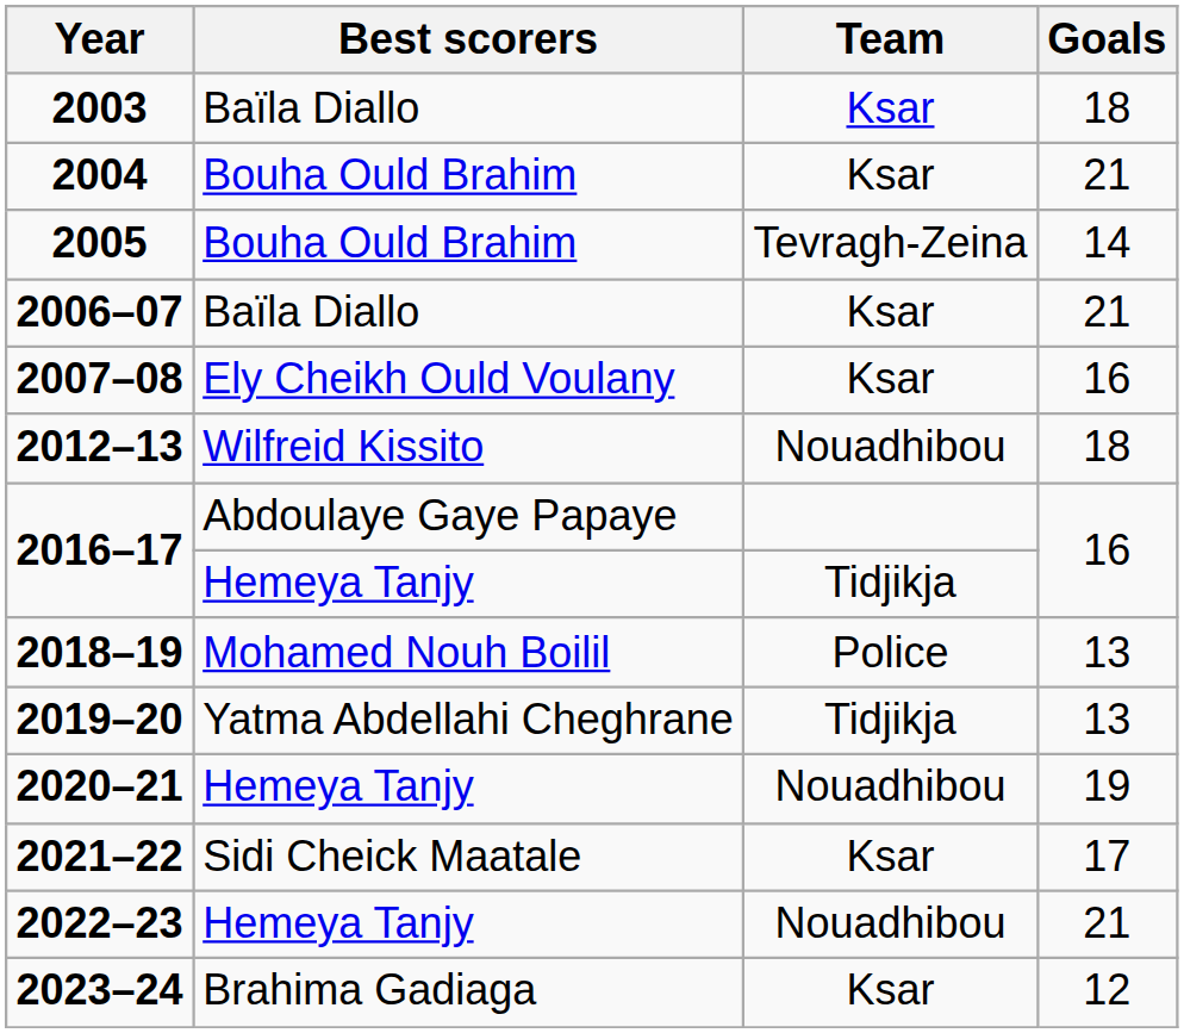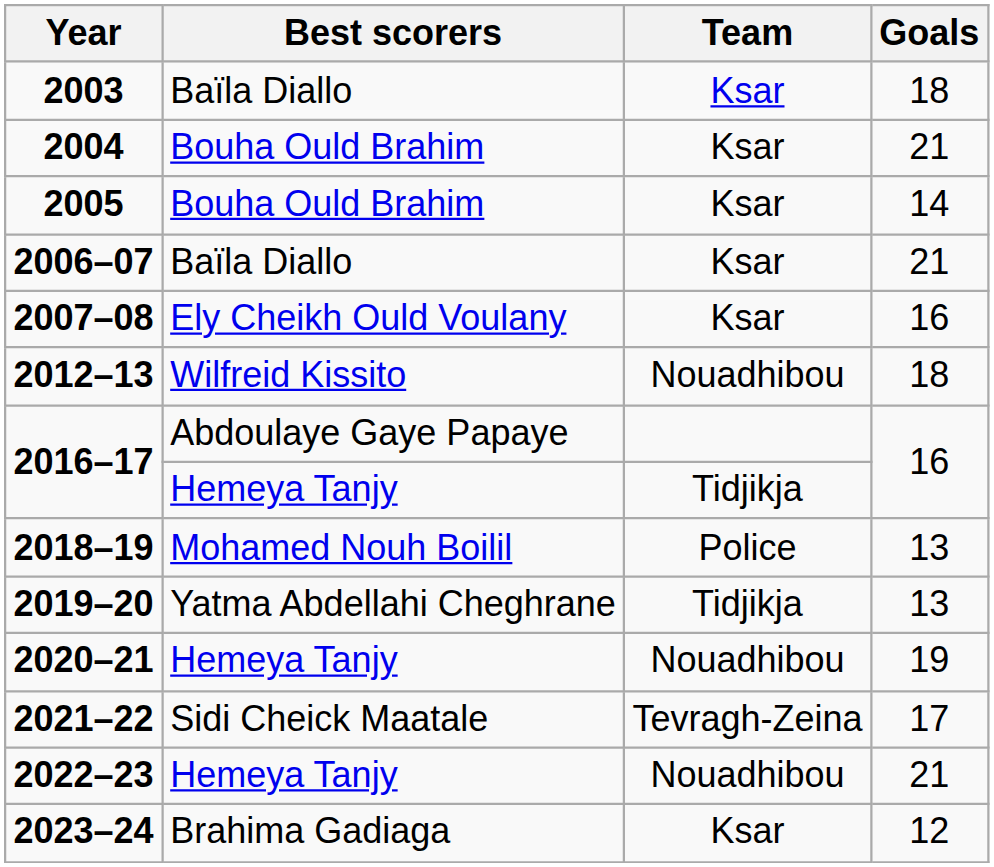2005 | Team: Tevragh-Zeina -> Ksar
2021–22 | Team: Ksar -> Tevragh-Zeina
